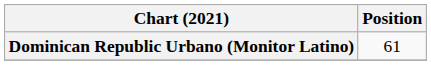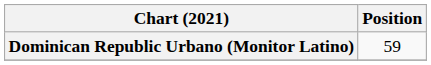Dominican Republic Urbano (Monitor Latino) | Position: 61 -> 59
